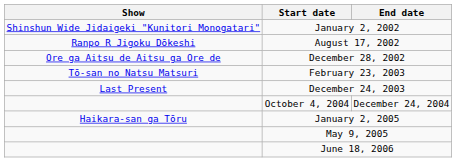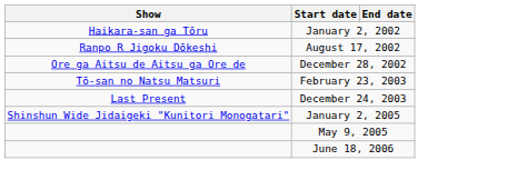January 2, 2002 | Show: Shinshun Wide Jidaigeki "Kunitori Monogatari" -> Haikara-san ga Tōru
- row: October 4, 2004 | December 24, 2004
January 2, 2005 | Show: Haikara-san ga Tōru -> Shinshun Wide Jidaigeki "Kunitori Monogatari"
